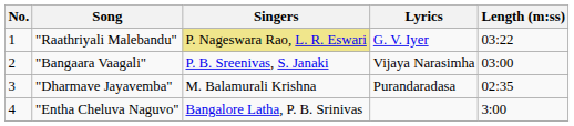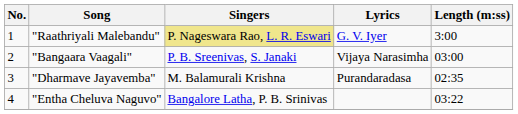"Raathriyali Malebandu" | Length (m:ss): 03:22 -> 3:00
"Entha Cheluva Naguvo" | Length (m:ss): 3:00 -> 03:22
